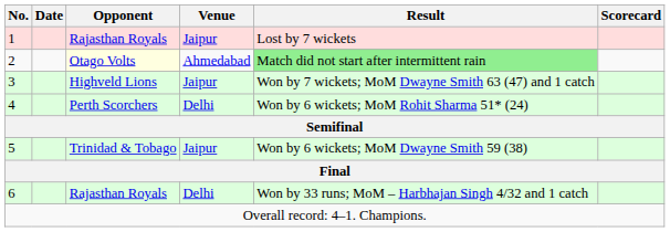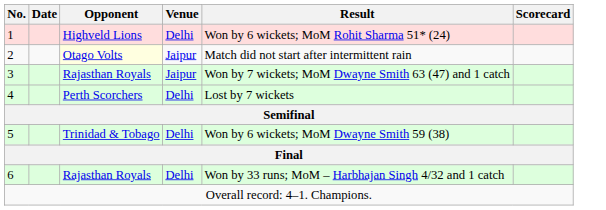1 | Opponent: Rajasthan Royals -> Highveld Lions
1 | Venue: Jaipur -> Delhi
1 | Result: Lost by 7 wickets -> Won by 6 wickets; MoM Rohit Sharma 51* (24)
2 | Venue: Ahmedabad -> Jaipur
2 | Result: lightgreen background -> no background
3 | Opponent: Highveld Lions -> Rajasthan Royals
4 | Result: Won by 6 wickets; MoM Rohit Sharma 51* (24) -> Lost by 7 wickets
5 | Venue: Jaipur -> Delhi
